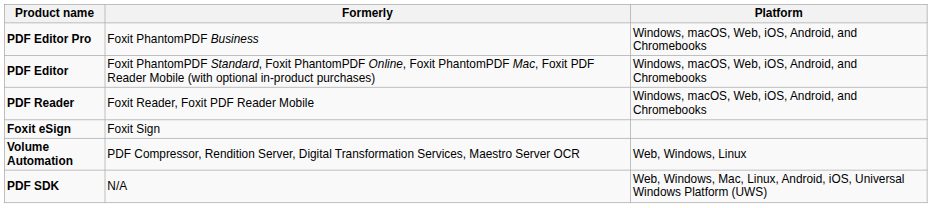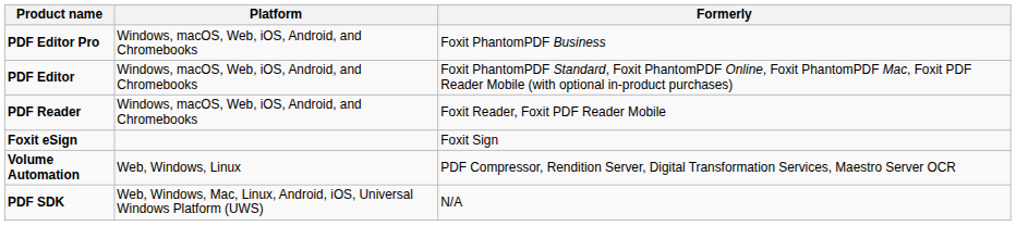columns swapped: Formerly <-> Platform
